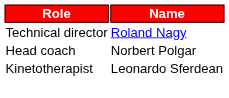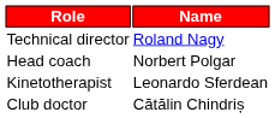+ row: Club doctor | Cătălin Chindriș
